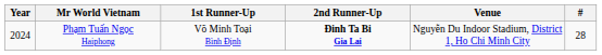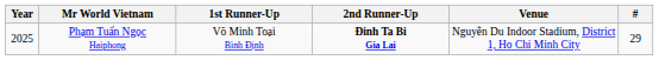Phạm Tuấn Ngọc Haiphong | Year: 2024 -> 2025
Phạm Tuấn Ngọc Haiphong | #: 28 -> 29
